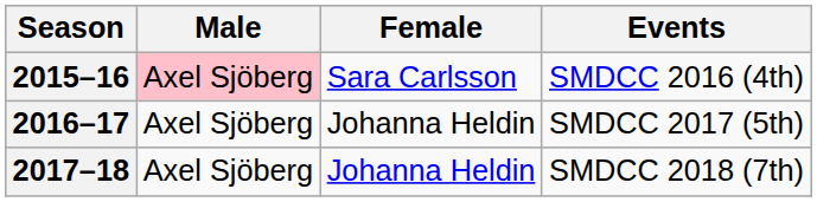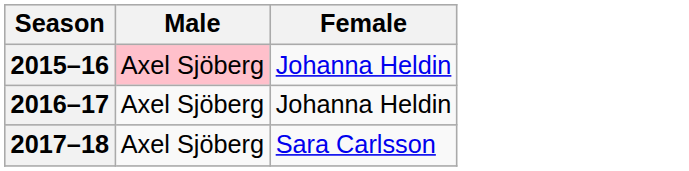- column: Events | SMDCC 2016 (4th) | SMDCC 2017 (5th) | SMDCC 2018 (7th)
2015–16 | Female: Sara Carlsson -> Johanna Heldin
2017–18 | Female: Johanna Heldin -> Sara Carlsson
